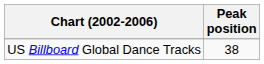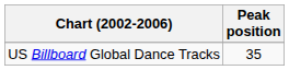US Billboard Global Dance Tracks | Peak position: 38 -> 35
